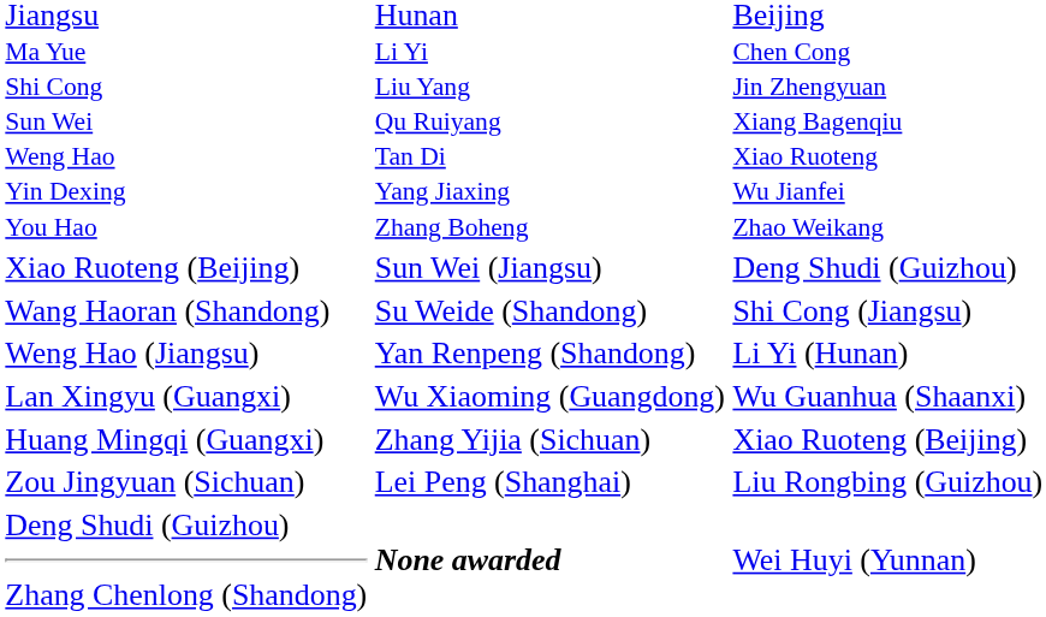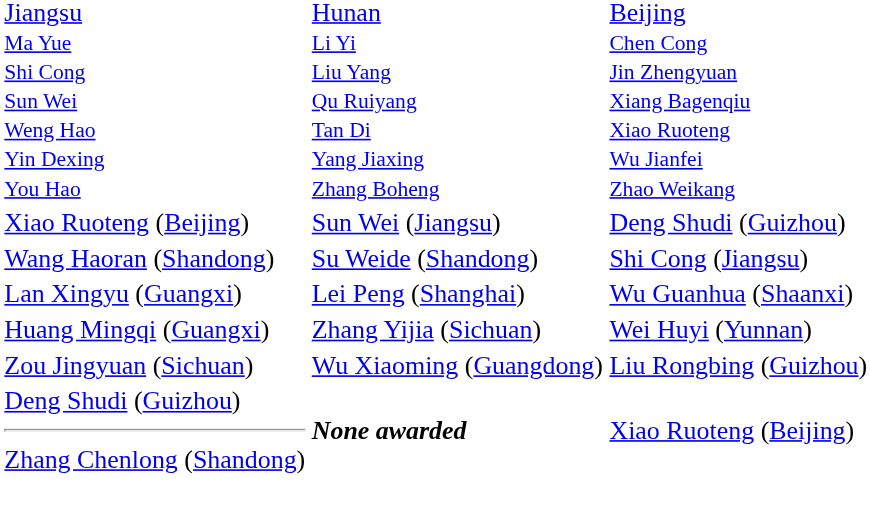- row: Weng Hao (Jiangsu) | Yan Renpeng (Shandong) | Li Yi (Hunan)
Lan Xingyu (Guangxi) | column 3: Wu Xiaoming (Guangdong) -> Lei Peng (Shanghai)
Huang Mingqi (Guangxi) | column 4: Xiao Ruoteng (Beijing) -> Wei Huyi (Yunnan)
Zou Jingyuan (Sichuan) | column 3: Lei Peng (Shanghai) -> Wu Xiaoming (Guangdong)
Deng Shudi (Guizhou) Zhang Chenlong (Shandong) | column 4: Wei Huyi (Yunnan) -> Xiao Ruoteng (Beijing)
